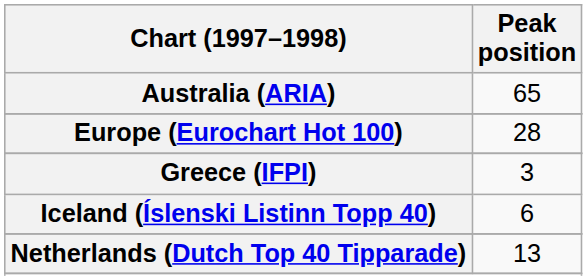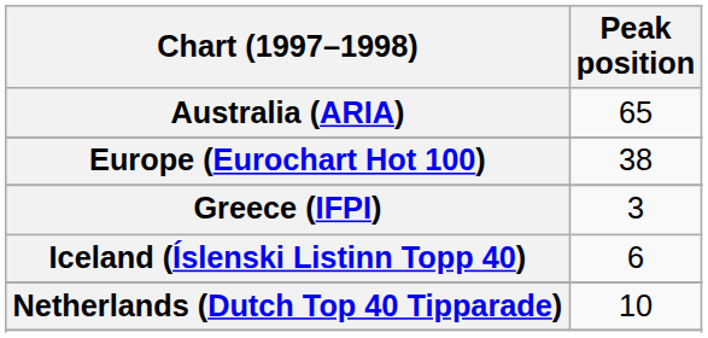Europe (Eurochart Hot 100) | Peak position: 28 -> 38
Netherlands (Dutch Top 40 Tipparade) | Peak position: 13 -> 10
